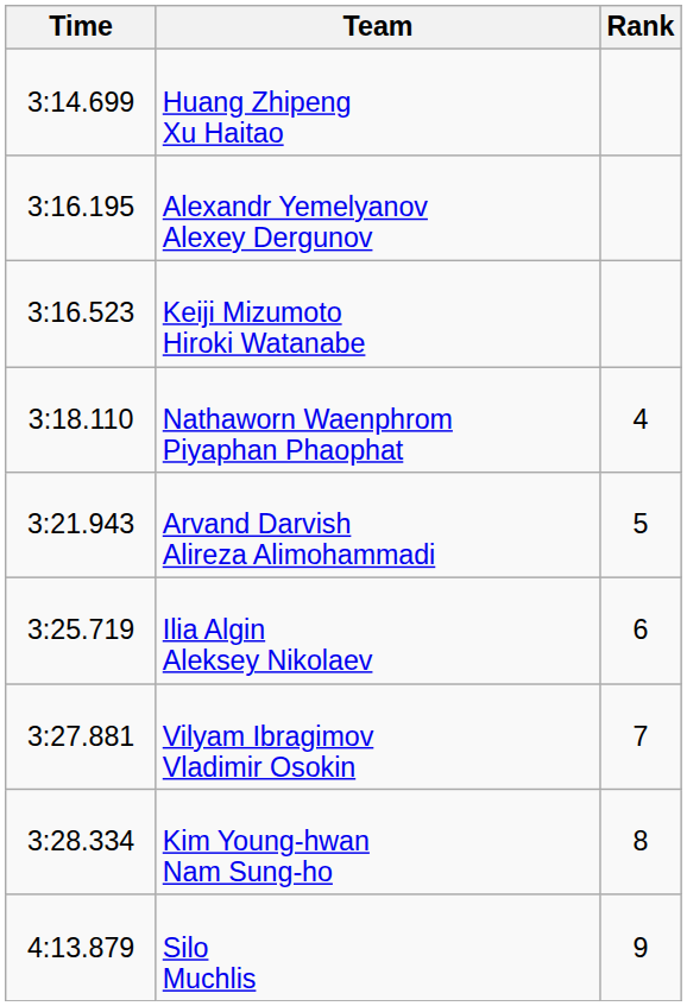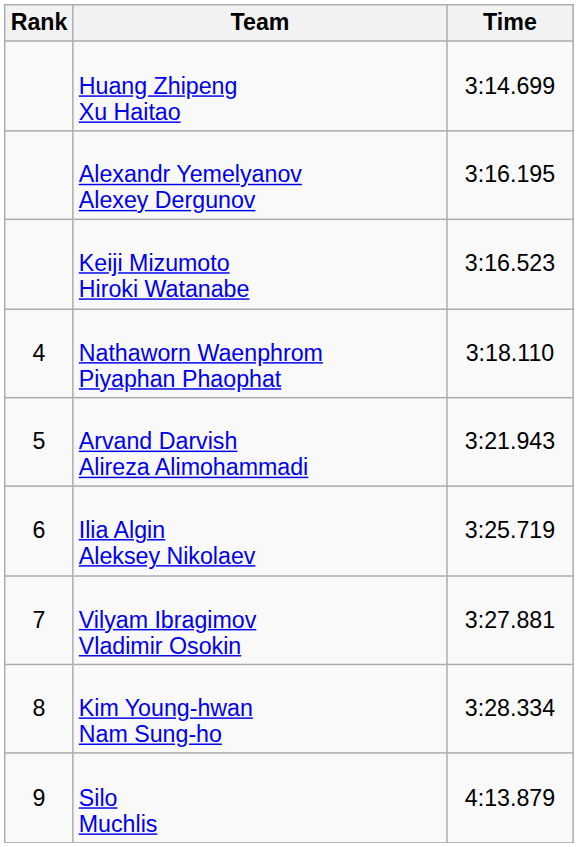columns swapped: Rank <-> Time
